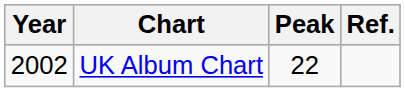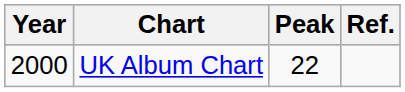UK Album Chart | Year: 2002 -> 2000
